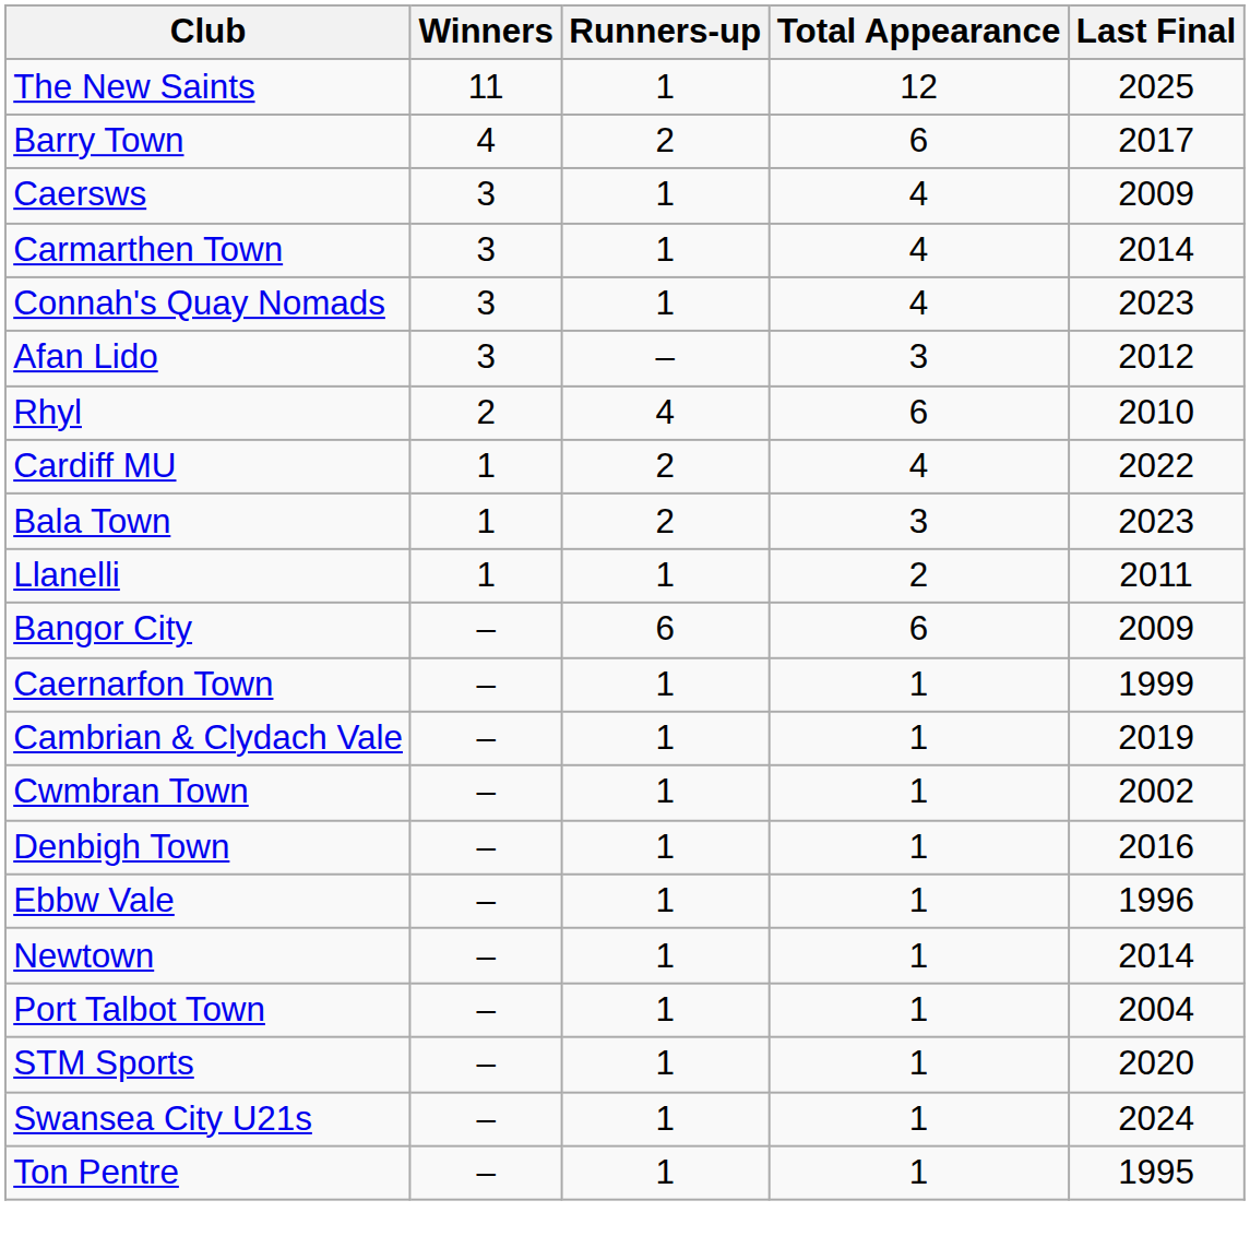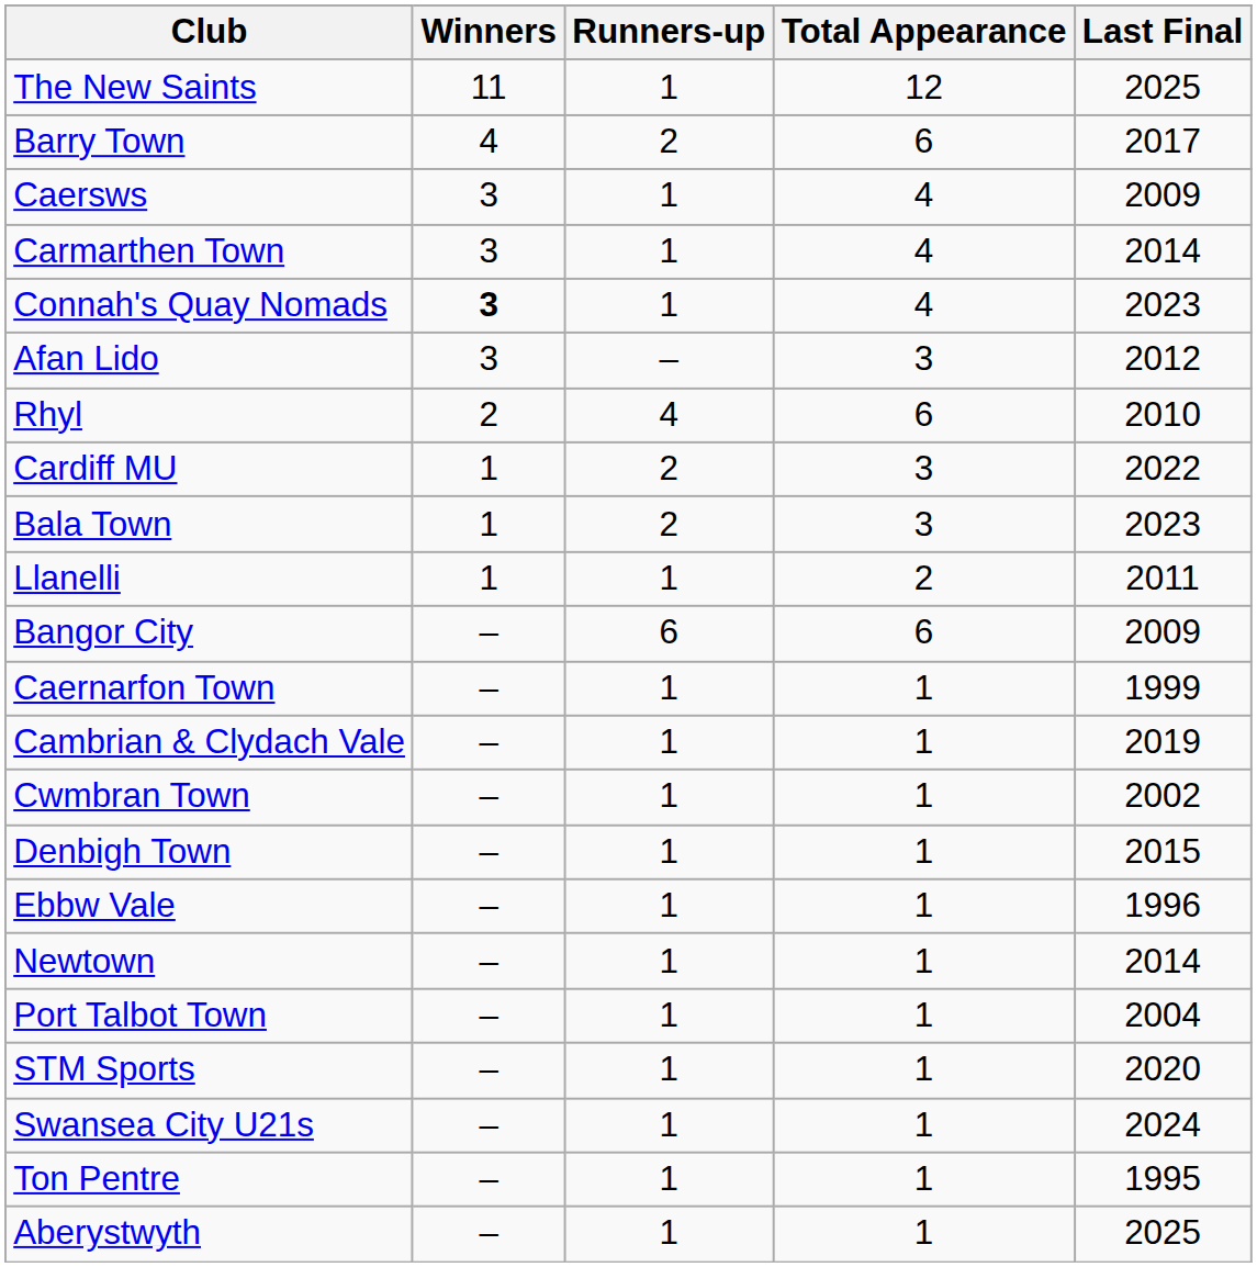Connah's Quay Nomads | Winners: normal -> bold
Cardiff MU | Total Appearance: 4 -> 3
Denbigh Town | Last Final: 2016 -> 2015
+ row: Aberystwyth | – | 1 | 1 | 2025
